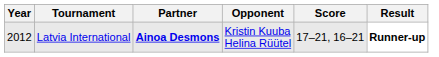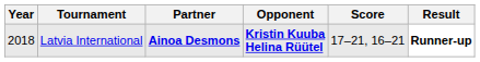Latvia International | Year: 2012 -> 2018
Latvia International | Opponent: normal -> bold
